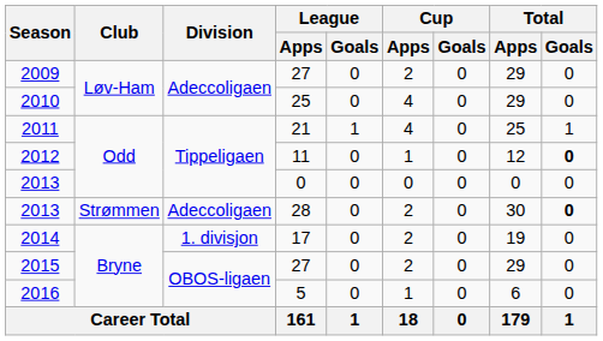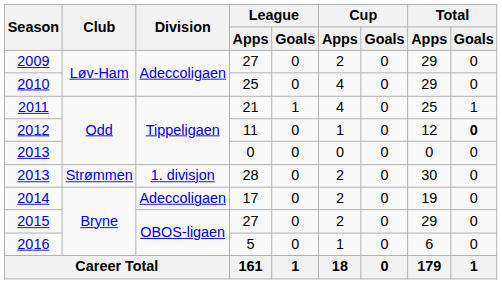2013 / 28 | Division: Adeccoligaen -> 1. divisjon
2013 / 28 | Total / Goals: bold -> normal
2014 | Division: 1. divisjon -> Adeccoligaen
